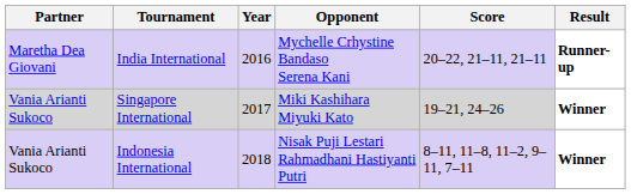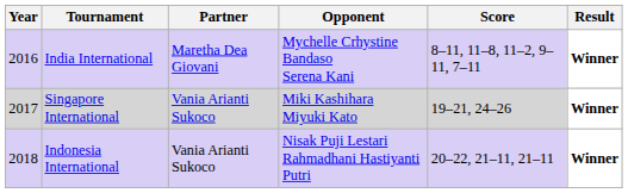columns swapped: Year <-> Partner
India International | Score: 20–22, 21–11, 21–11 -> 8–11, 11–8, 11–2, 9–11, 7–11
India International | Result: Runner-up -> Winner
Indonesia International | Score: 8–11, 11–8, 11–2, 9–11, 7–11 -> 20–22, 21–11, 21–11
